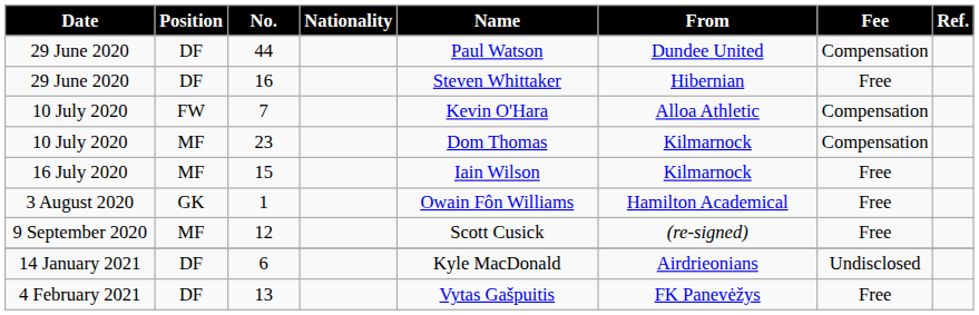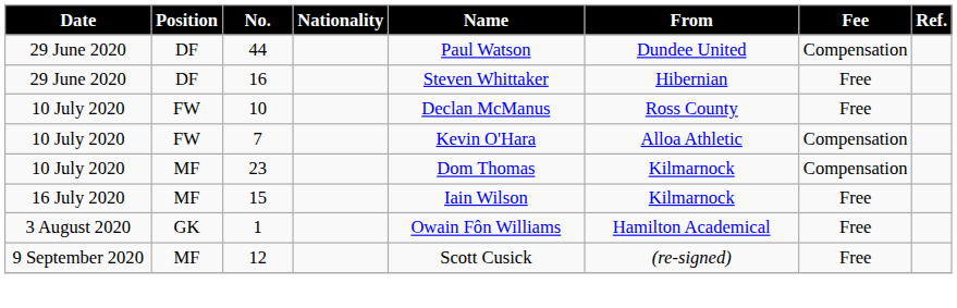+ row: 10 July 2020 | FW | 10 | Declan McManus | Ross County | Free
- row: 14 January 2021 | DF | 6 | Kyle MacDonald | Airdrieonians | Undisclosed
- row: 4 February 2021 | DF | 13 | Vytas Gašpuitis | FK Panevėžys | Free
